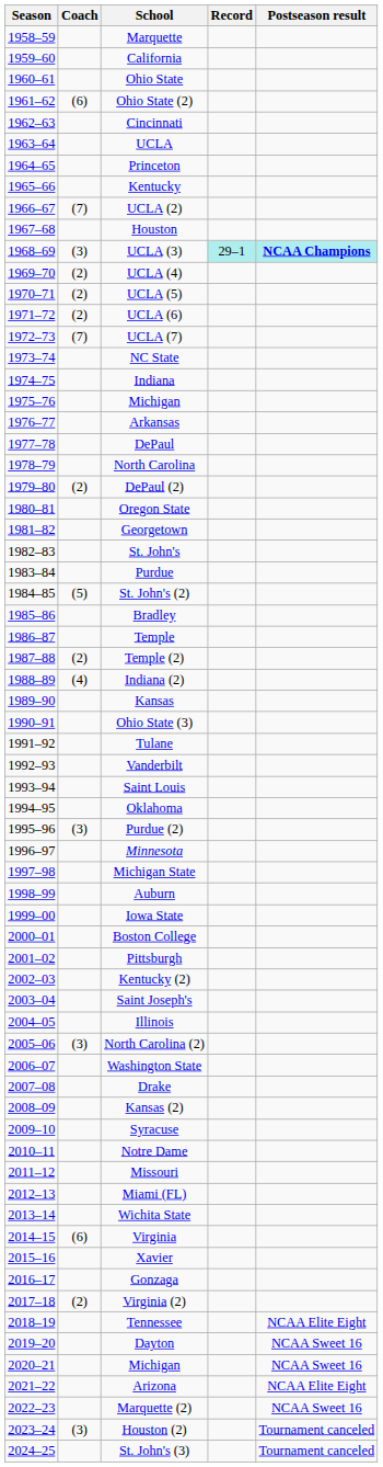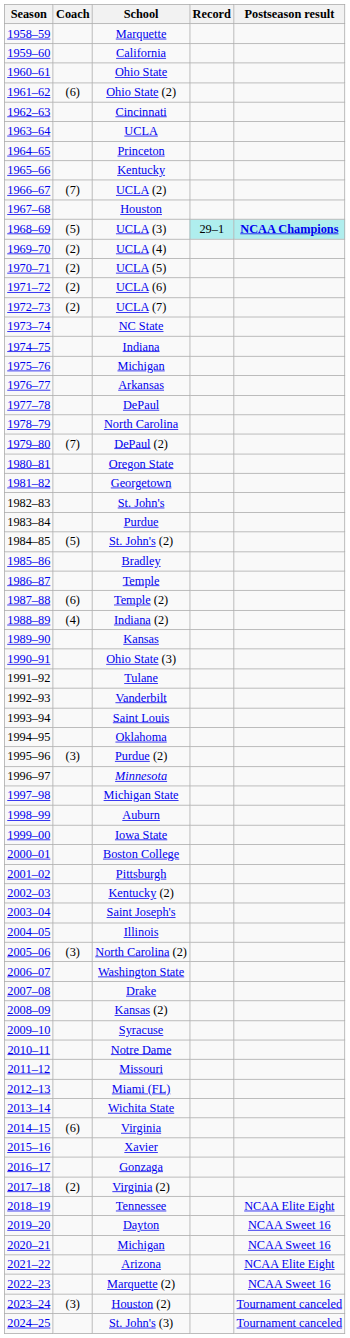UCLA (3) | Coach: (3) -> (5)
UCLA (7) | Coach: (7) -> (2)
DePaul (2) | Coach: (2) -> (7)
Temple (2) | Coach: (2) -> (6)
